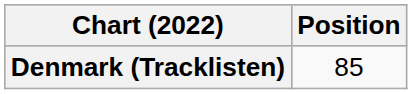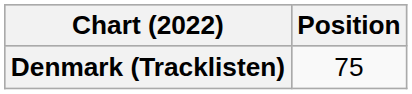Denmark (Tracklisten) | Position: 85 -> 75
